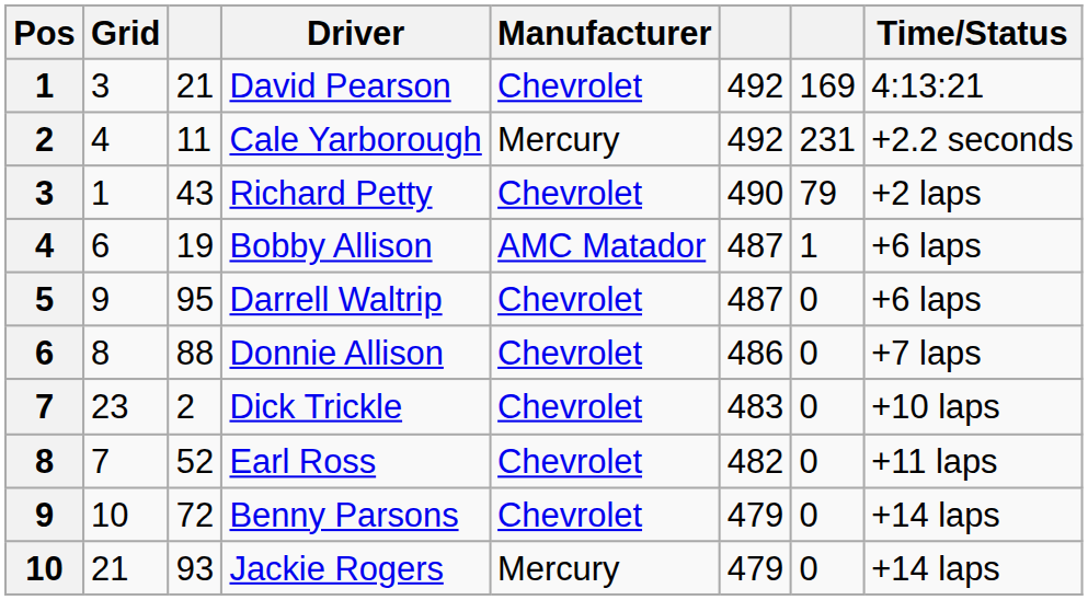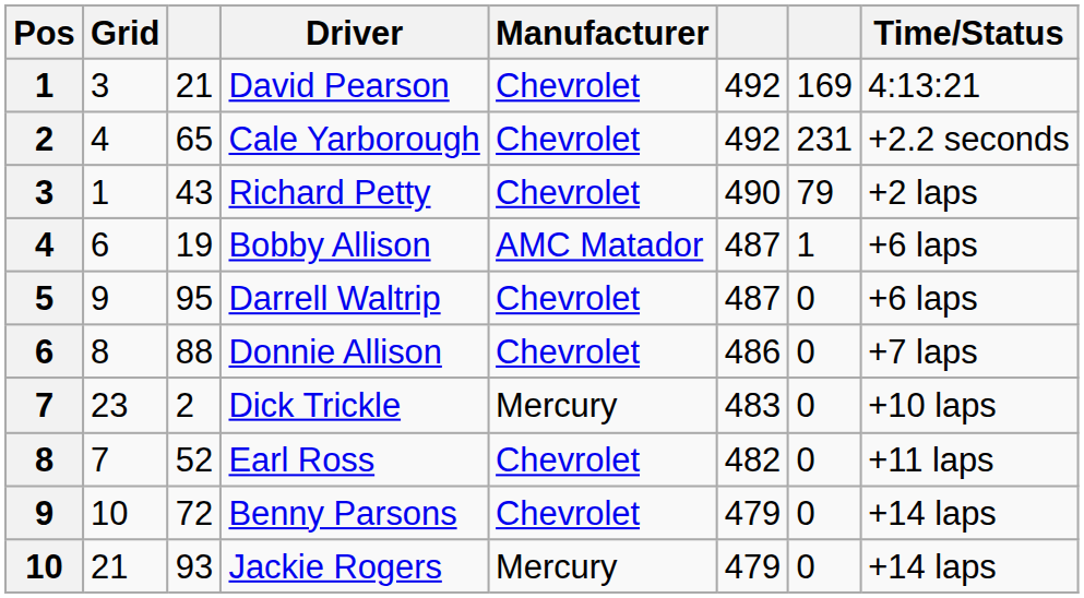Cale Yarborough | column 3: 11 -> 65
Cale Yarborough | Manufacturer: Mercury -> Chevrolet
Dick Trickle | Manufacturer: Chevrolet -> Mercury
